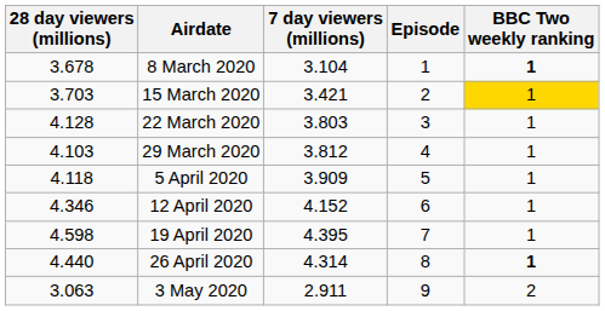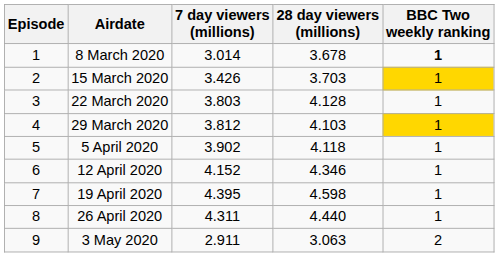columns swapped: Episode <-> 28 day viewers (millions)
8 March 2020 | 7 day viewers (millions): 3.104 -> 3.014
15 March 2020 | 7 day viewers (millions): 3.421 -> 3.426
29 March 2020 | BBC Two weekly ranking: no background -> gold background
5 April 2020 | 7 day viewers (millions): 3.909 -> 3.902
26 April 2020 | 7 day viewers (millions): 4.314 -> 4.311
26 April 2020 | BBC Two weekly ranking: bold -> normal
